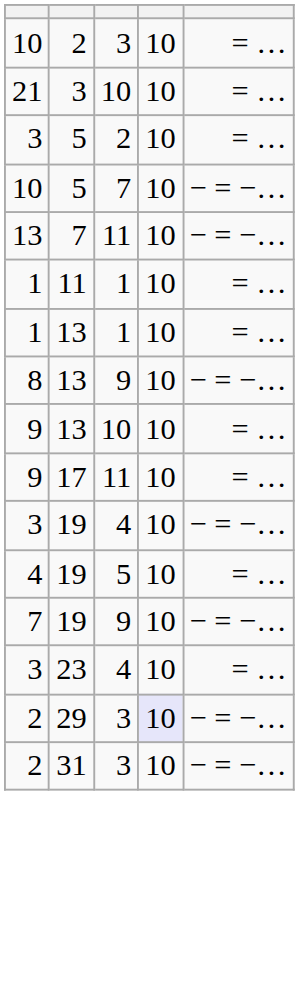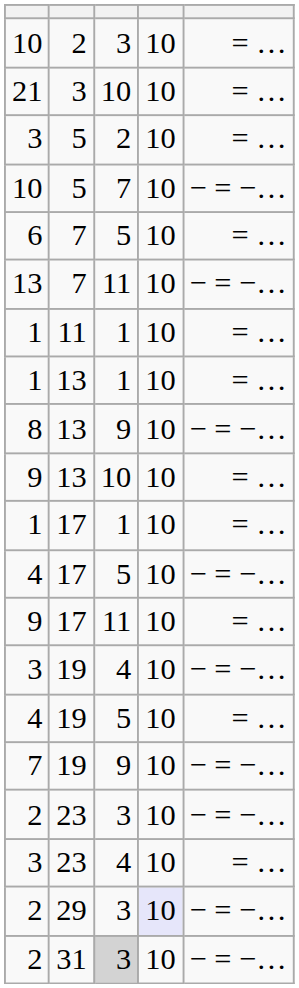+ row: 6 | 7 | 5 | 10 | = …
+ row: 1 | 17 | 1 | 10 | = …
+ row: 4 | 17 | 5 | 10 | − = −…
+ row: 2 | 23 | 3 | 10 | − = −…
2 / 31 | column 3: no background -> lightgrey background
